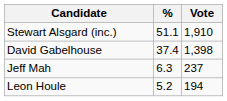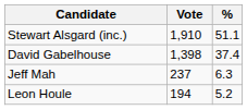columns swapped: Vote <-> %
